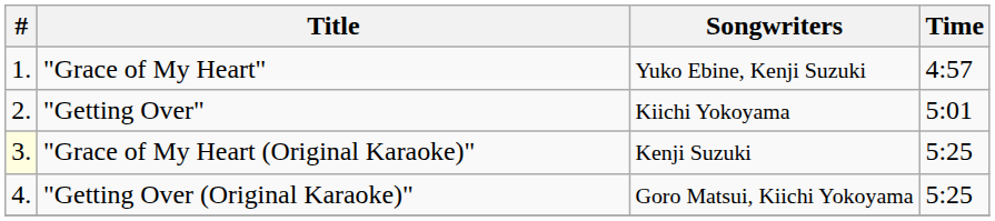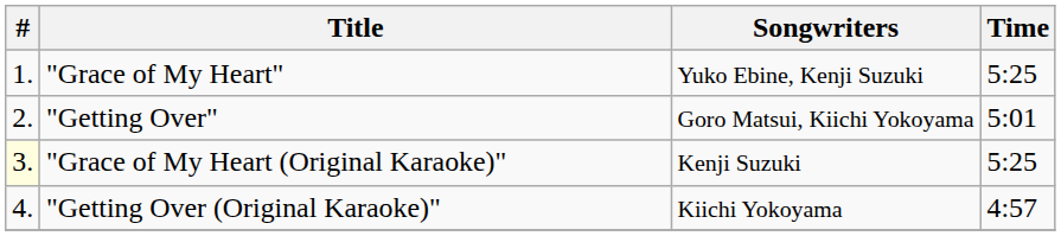"Grace of My Heart" | Time: 4:57 -> 5:25
"Getting Over" | Songwriters: Kiichi Yokoyama -> Goro Matsui, Kiichi Yokoyama
"Getting Over (Original Karaoke)" | Songwriters: Goro Matsui, Kiichi Yokoyama -> Kiichi Yokoyama
"Getting Over (Original Karaoke)" | Time: 5:25 -> 4:57
